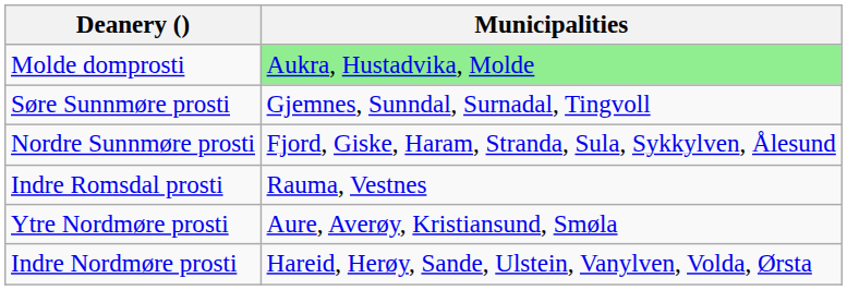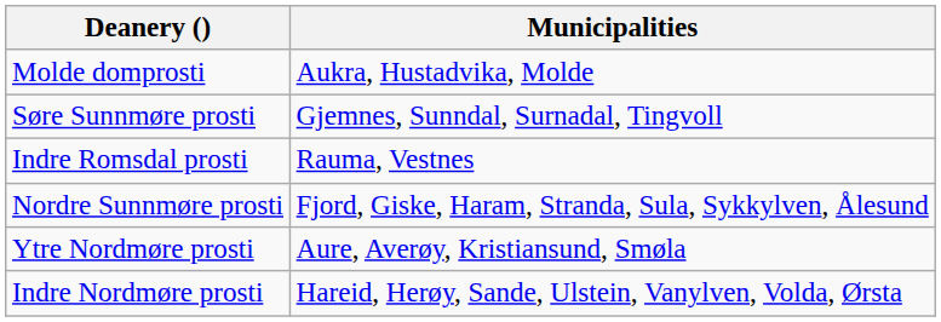Molde domprosti | Municipalities: lightgreen background -> no background
rows swapped: Nordre Sunnmøre prosti <-> Indre Romsdal prosti
